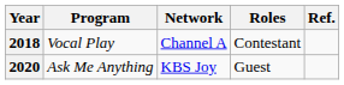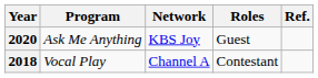rows swapped: 2018 <-> 2020
